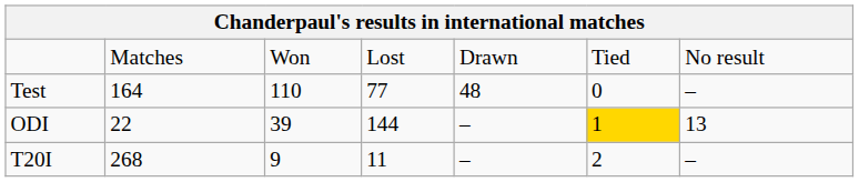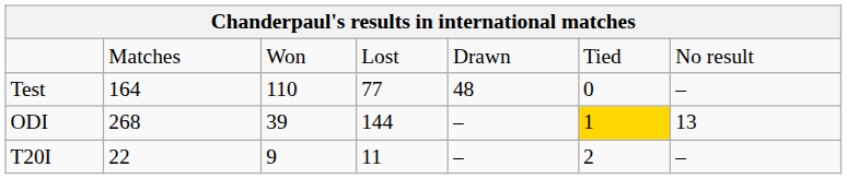ODI | column 2: 22 -> 268
T20I | column 2: 268 -> 22
